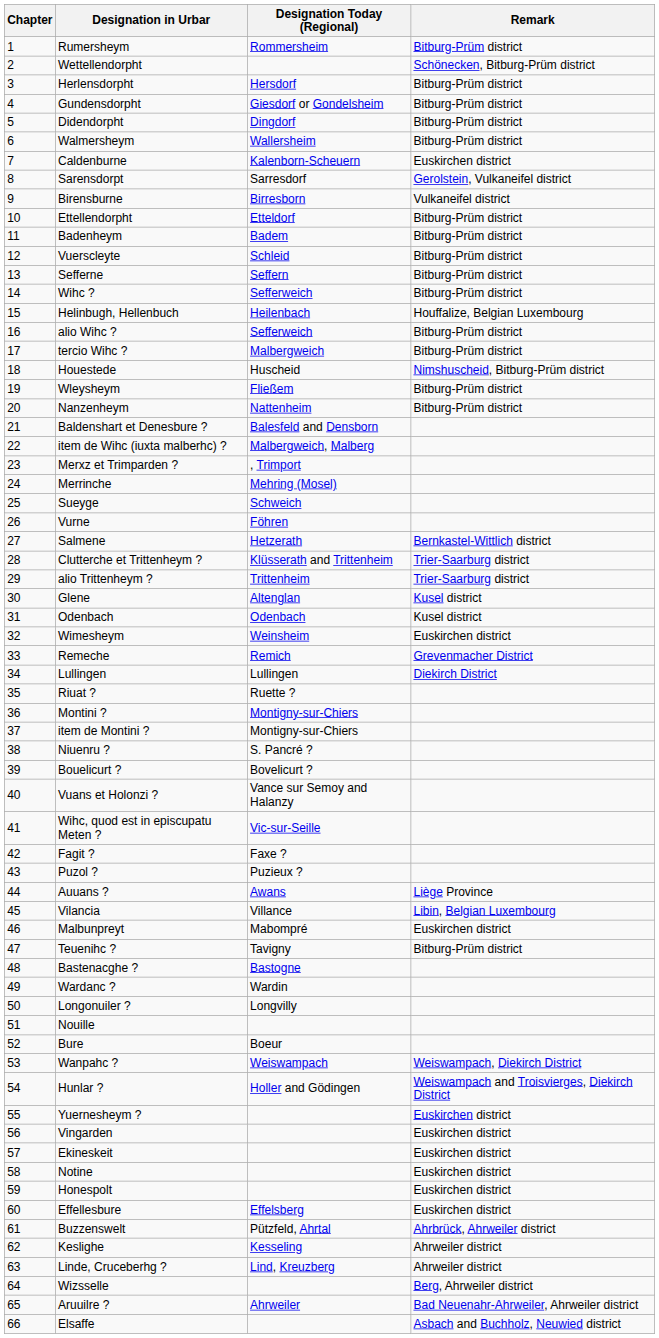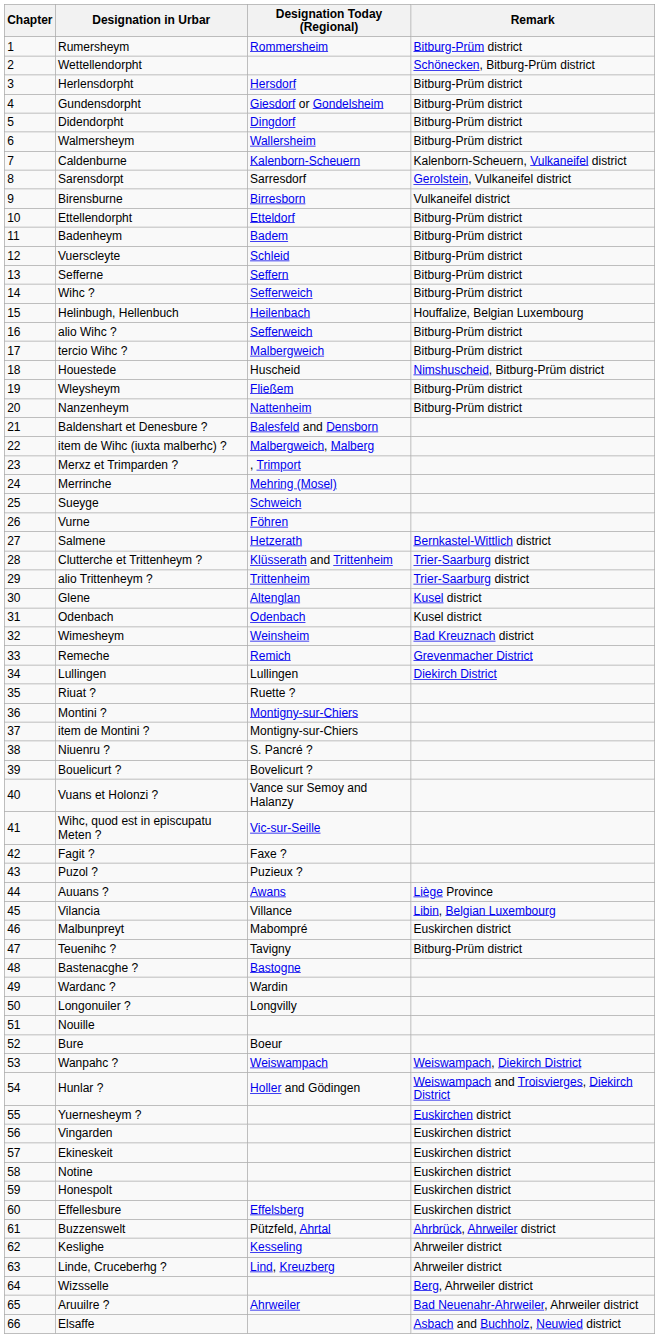Caldenburne | Remark: Euskirchen district -> Kalenborn-Scheuern, Vulkaneifel district
Wimesheym | Remark: Euskirchen district -> Bad Kreuznach district
